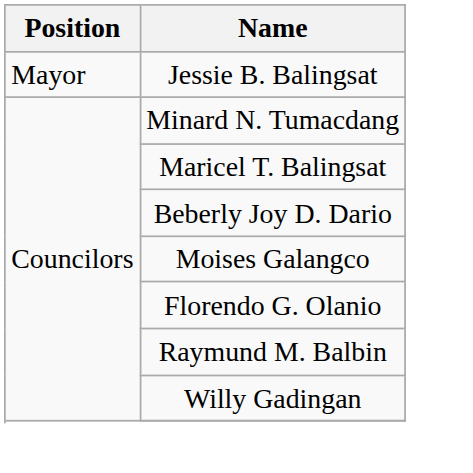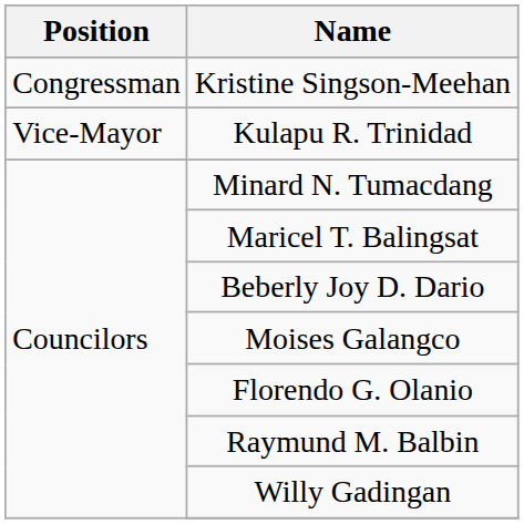+ row: Congressman | Kristine Singson-Meehan
- row: Mayor | Jessie B. Balingsat
+ row: Vice-Mayor | Kulapu R. Trinidad
